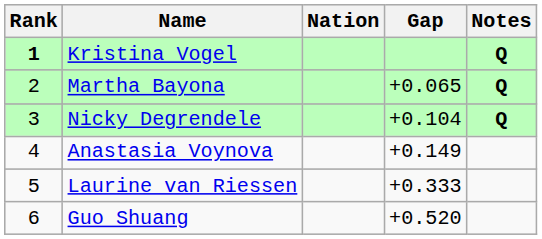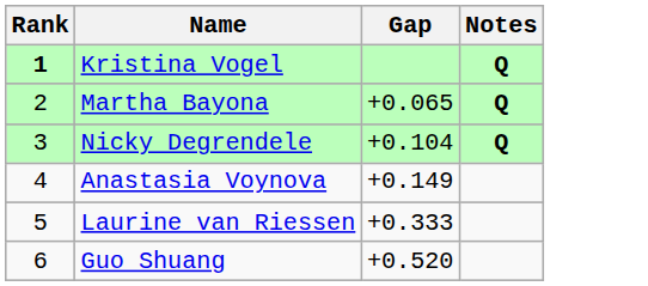- column: Nation
